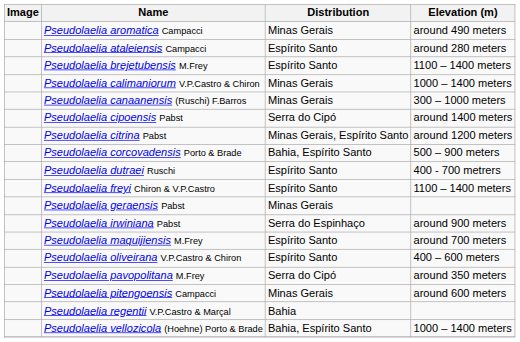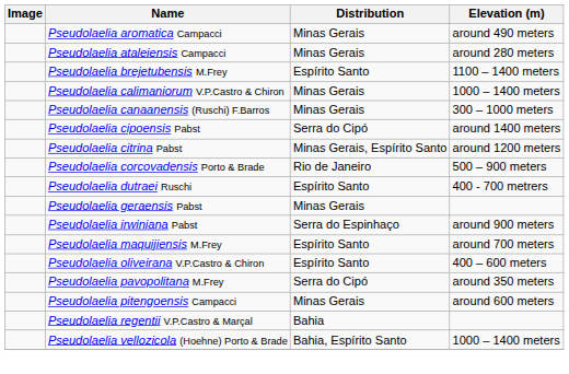Pseudolaelia ataleiensis Campacci | Distribution: Espírito Santo -> Minas Gerais
Pseudolaelia corcovadensis Porto & Brade | Distribution: Bahia, Espírito Santo -> Rio de Janeiro
- row: Pseudolaelia freyi Chiron & V.P.Castro | Espírito Santo | 1100 – 1400 meters
